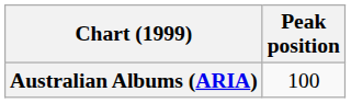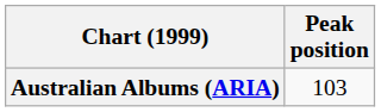Australian Albums (ARIA) | Peak position: 100 -> 103
